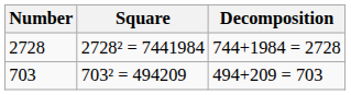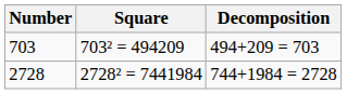rows swapped: 703 <-> 2728
